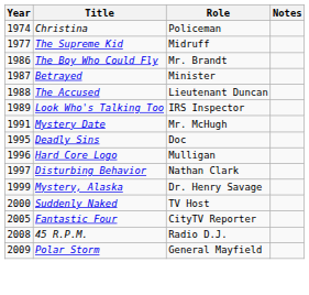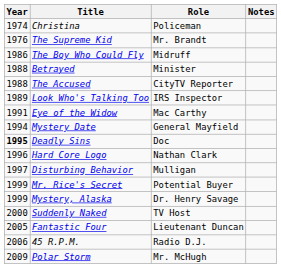The Supreme Kid | Year: 1977 -> 1976
The Supreme Kid | Role: Midruff -> Mr. Brandt
The Boy Who Could Fly | Role: Mr. Brandt -> Midruff
Betrayed | Year: 1987 -> 1988
The Accused | Role: Lieutenant Duncan -> CityTV Reporter
+ row: 1991 | Eye of the Widow | Mac Carthy
Mystery Date | Year: 1991 -> 1994
Mystery Date | Role: Mr. McHugh -> General Mayfield
Deadly Sins | Year: normal -> bold
Hard Core Logo | Role: Mulligan -> Nathan Clark
Disturbing Behavior | Role: Nathan Clark -> Mulligan
+ row: 1999 | Mr. Rice's Secret | Potential Buyer
Fantastic Four | Role: CityTV Reporter -> Lieutenant Duncan
45 R.P.M. | Year: 2008 -> 2006
Polar Storm | Role: General Mayfield -> Mr. McHugh
